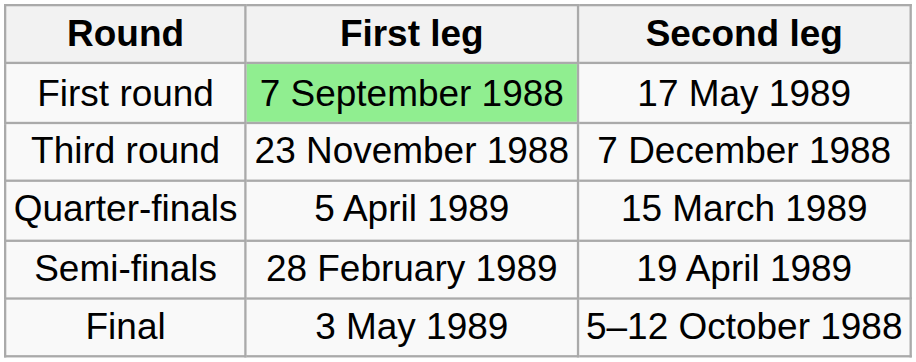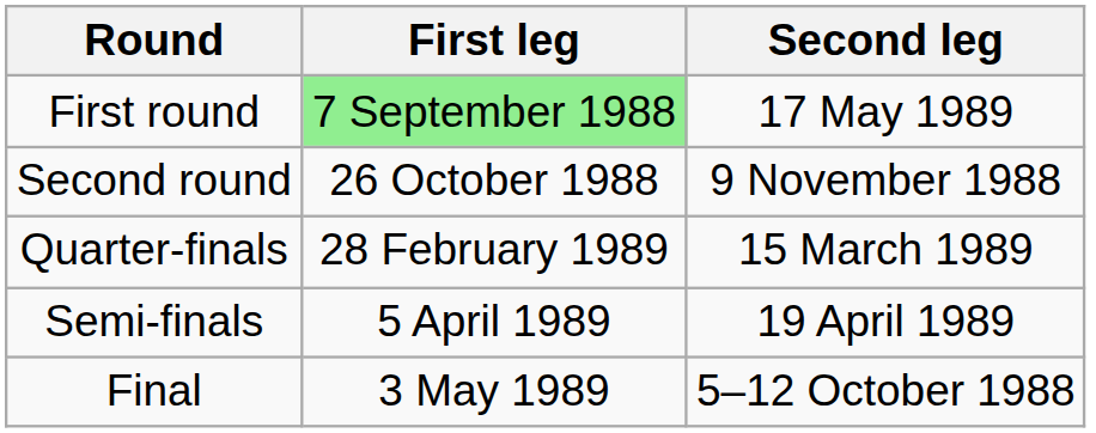+ row: Second round | 26 October 1988 | 9 November 1988
- row: Third round | 23 November 1988 | 7 December 1988
Quarter-finals | First leg: 5 April 1989 -> 28 February 1989
Semi-finals | First leg: 28 February 1989 -> 5 April 1989
